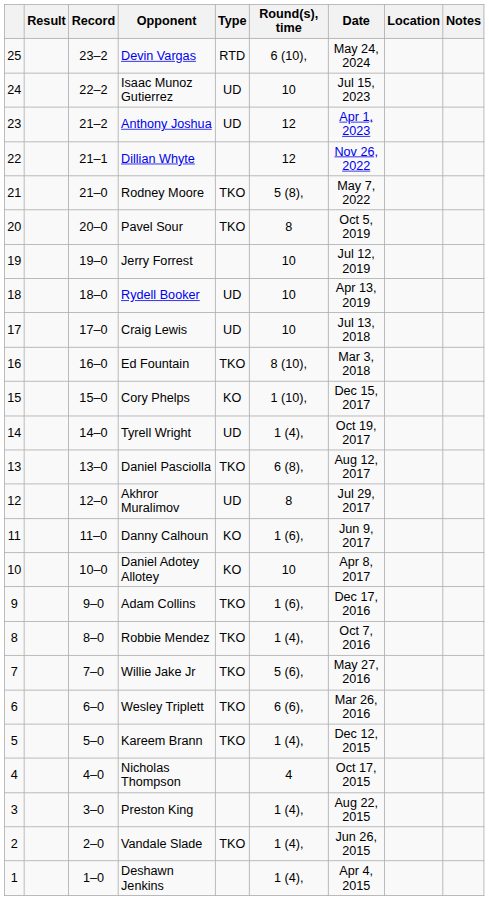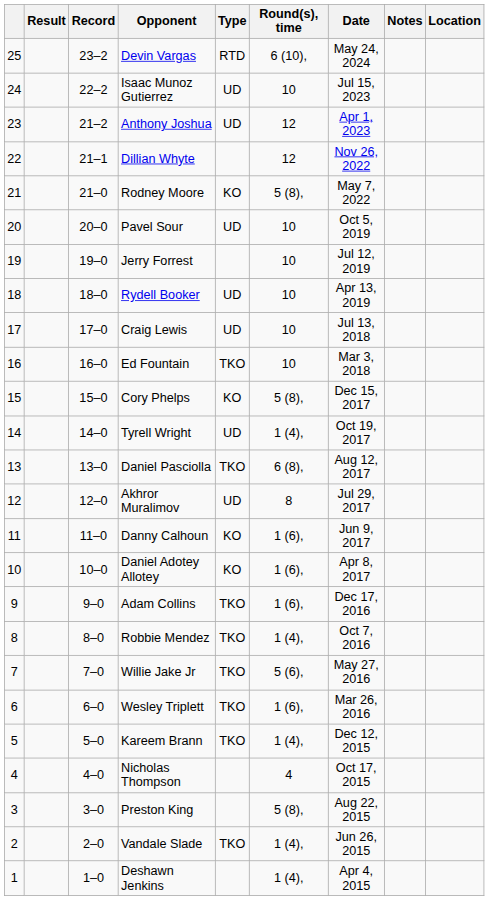columns swapped: Location <-> Notes
Rodney Moore | Type: TKO -> KO
Pavel Sour | Type: TKO -> UD
Pavel Sour | Round(s), time: 8 -> 10
Ed Fountain | Round(s), time: 8 (10), -> 10
Cory Phelps | Round(s), time: 1 (10), -> 5 (8),
Daniel Adotey Allotey | Round(s), time: 10 -> 1 (6),
Wesley Triplett | Round(s), time: 6 (6), -> 1 (6),
Preston King | Round(s), time: 1 (4), -> 5 (8),
